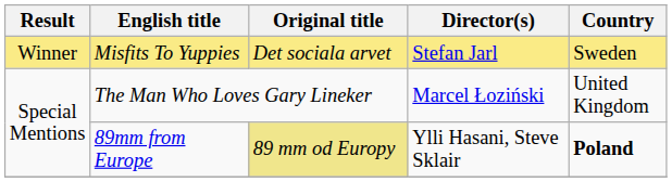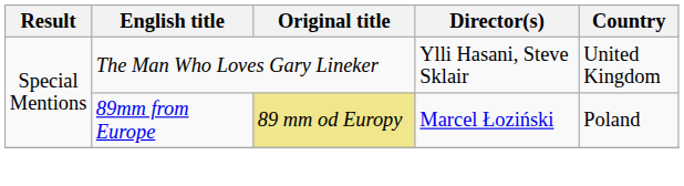- row: Winner | Misfits To Yuppies | Det sociala arvet | Stefan Jarl | Sweden
The Man Who Loves Gary Lineker | Director(s): Marcel Łoziński -> Ylli Hasani, Steve Sklair
89mm from Europe | Director(s): Ylli Hasani, Steve Sklair -> Marcel Łoziński
89mm from Europe | Country: bold -> normal
